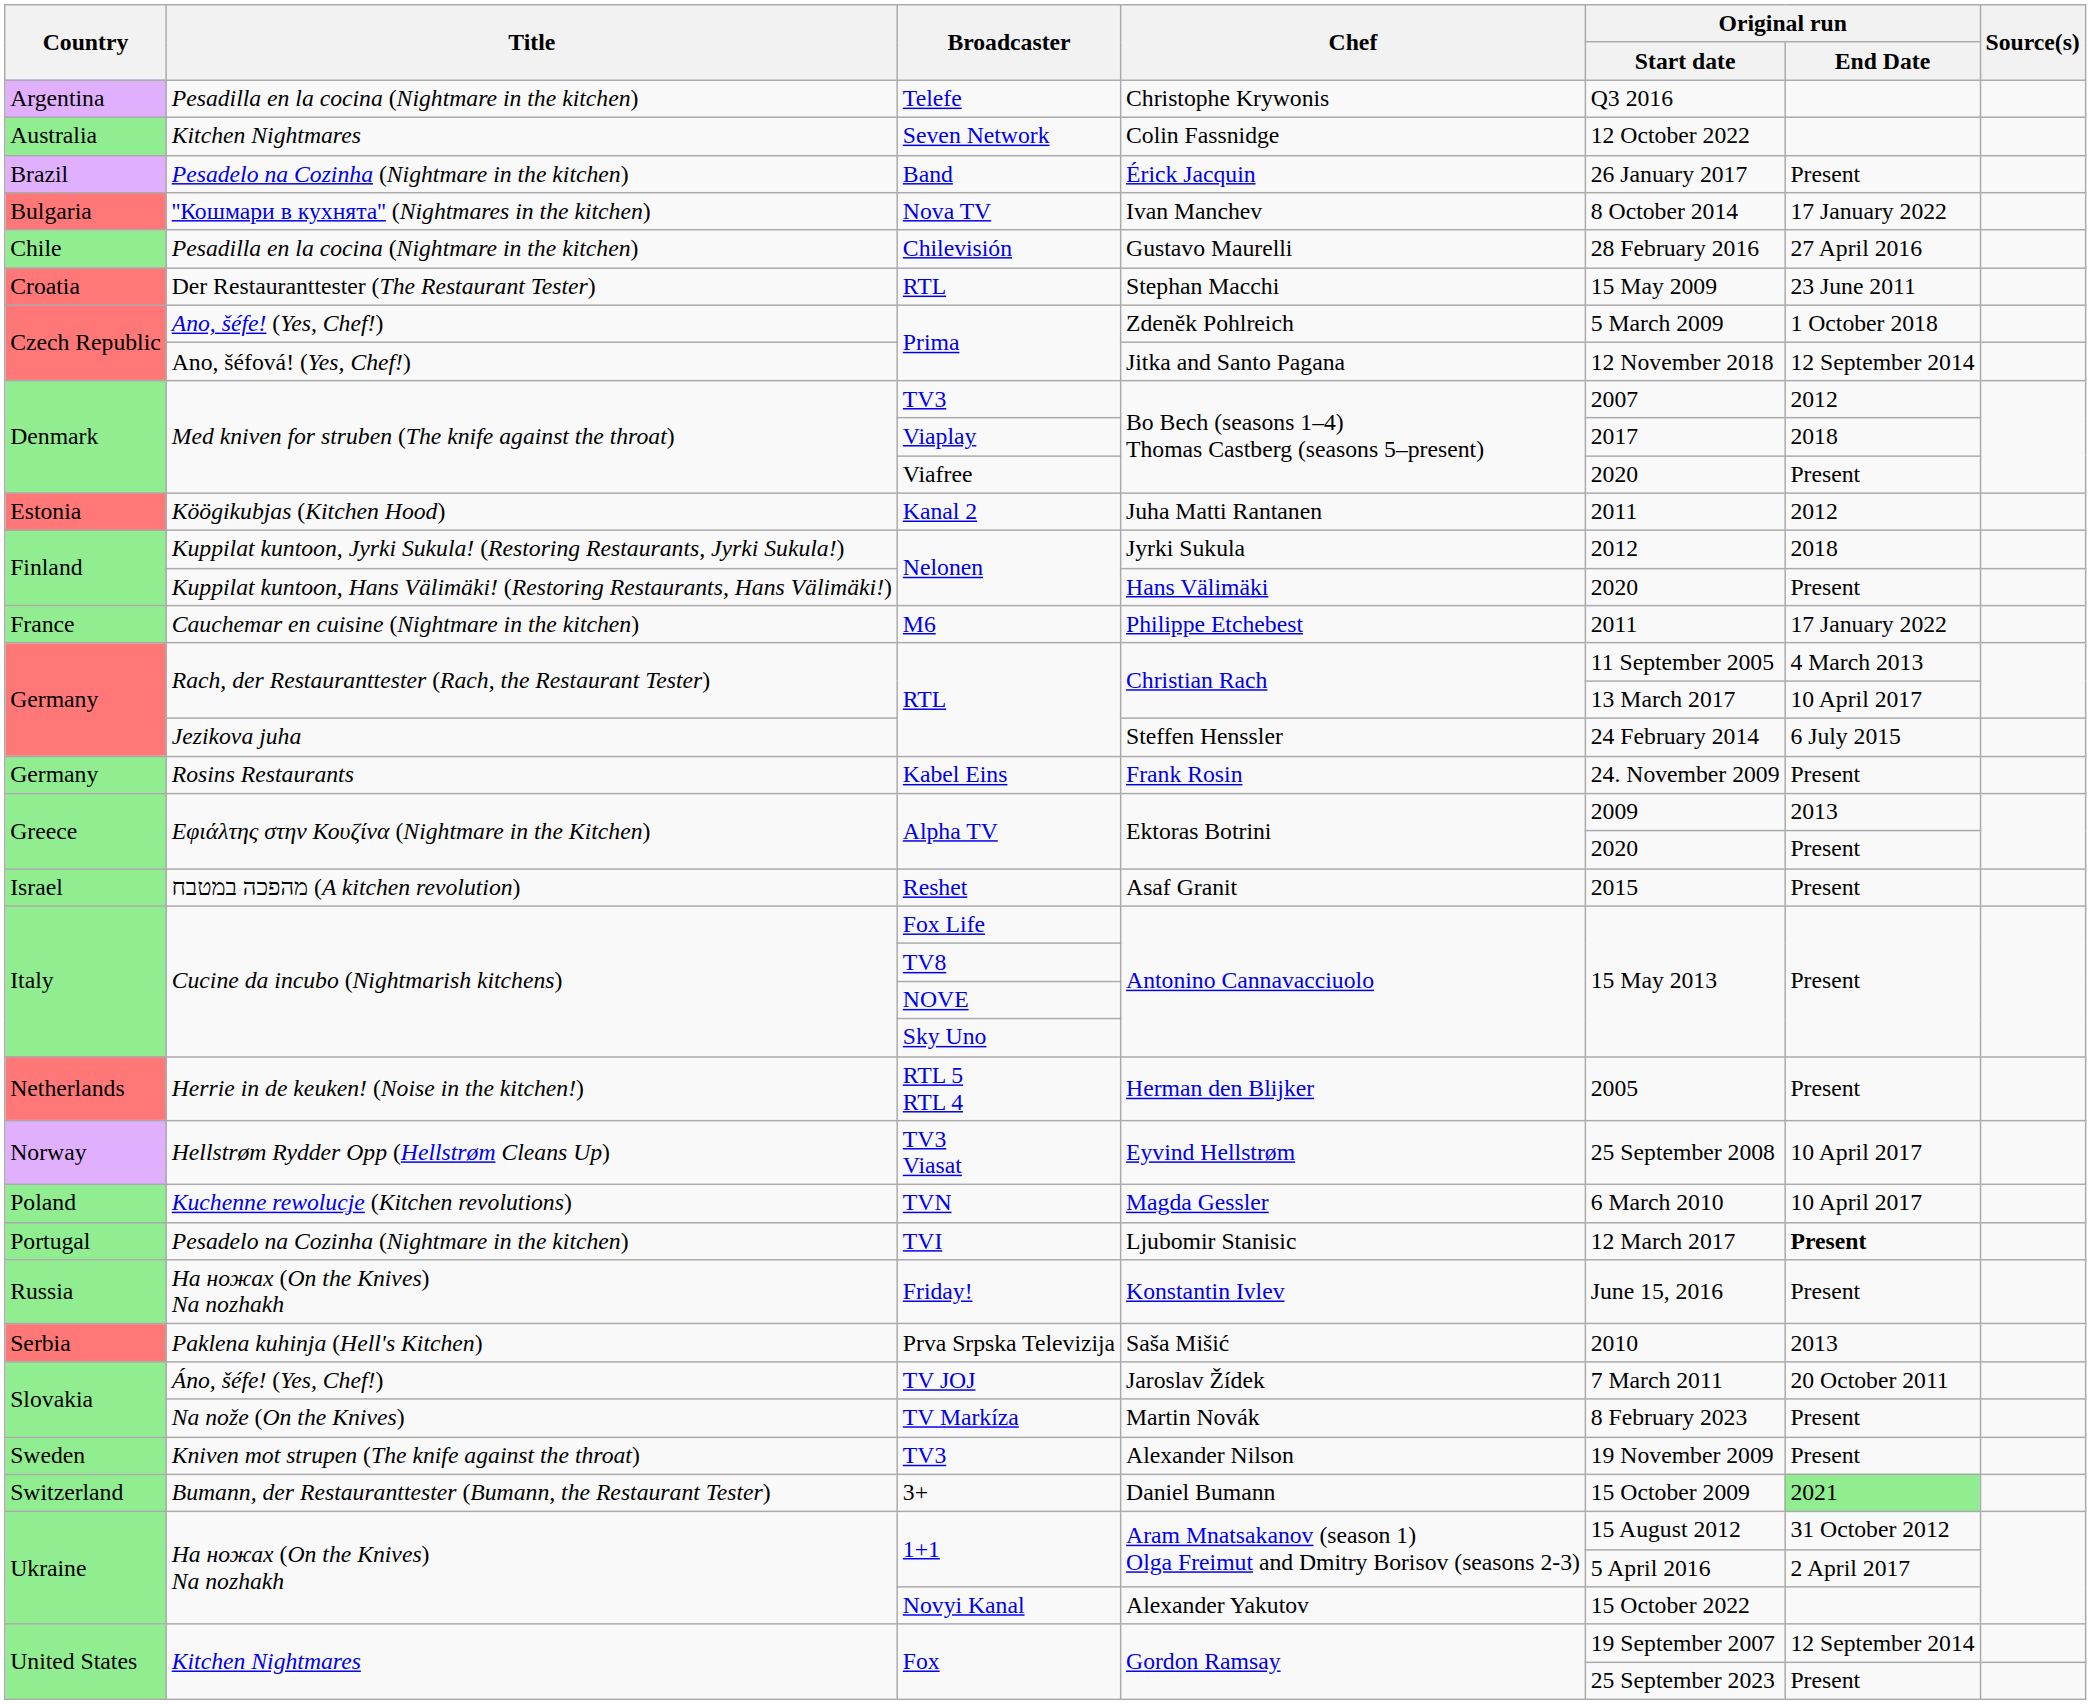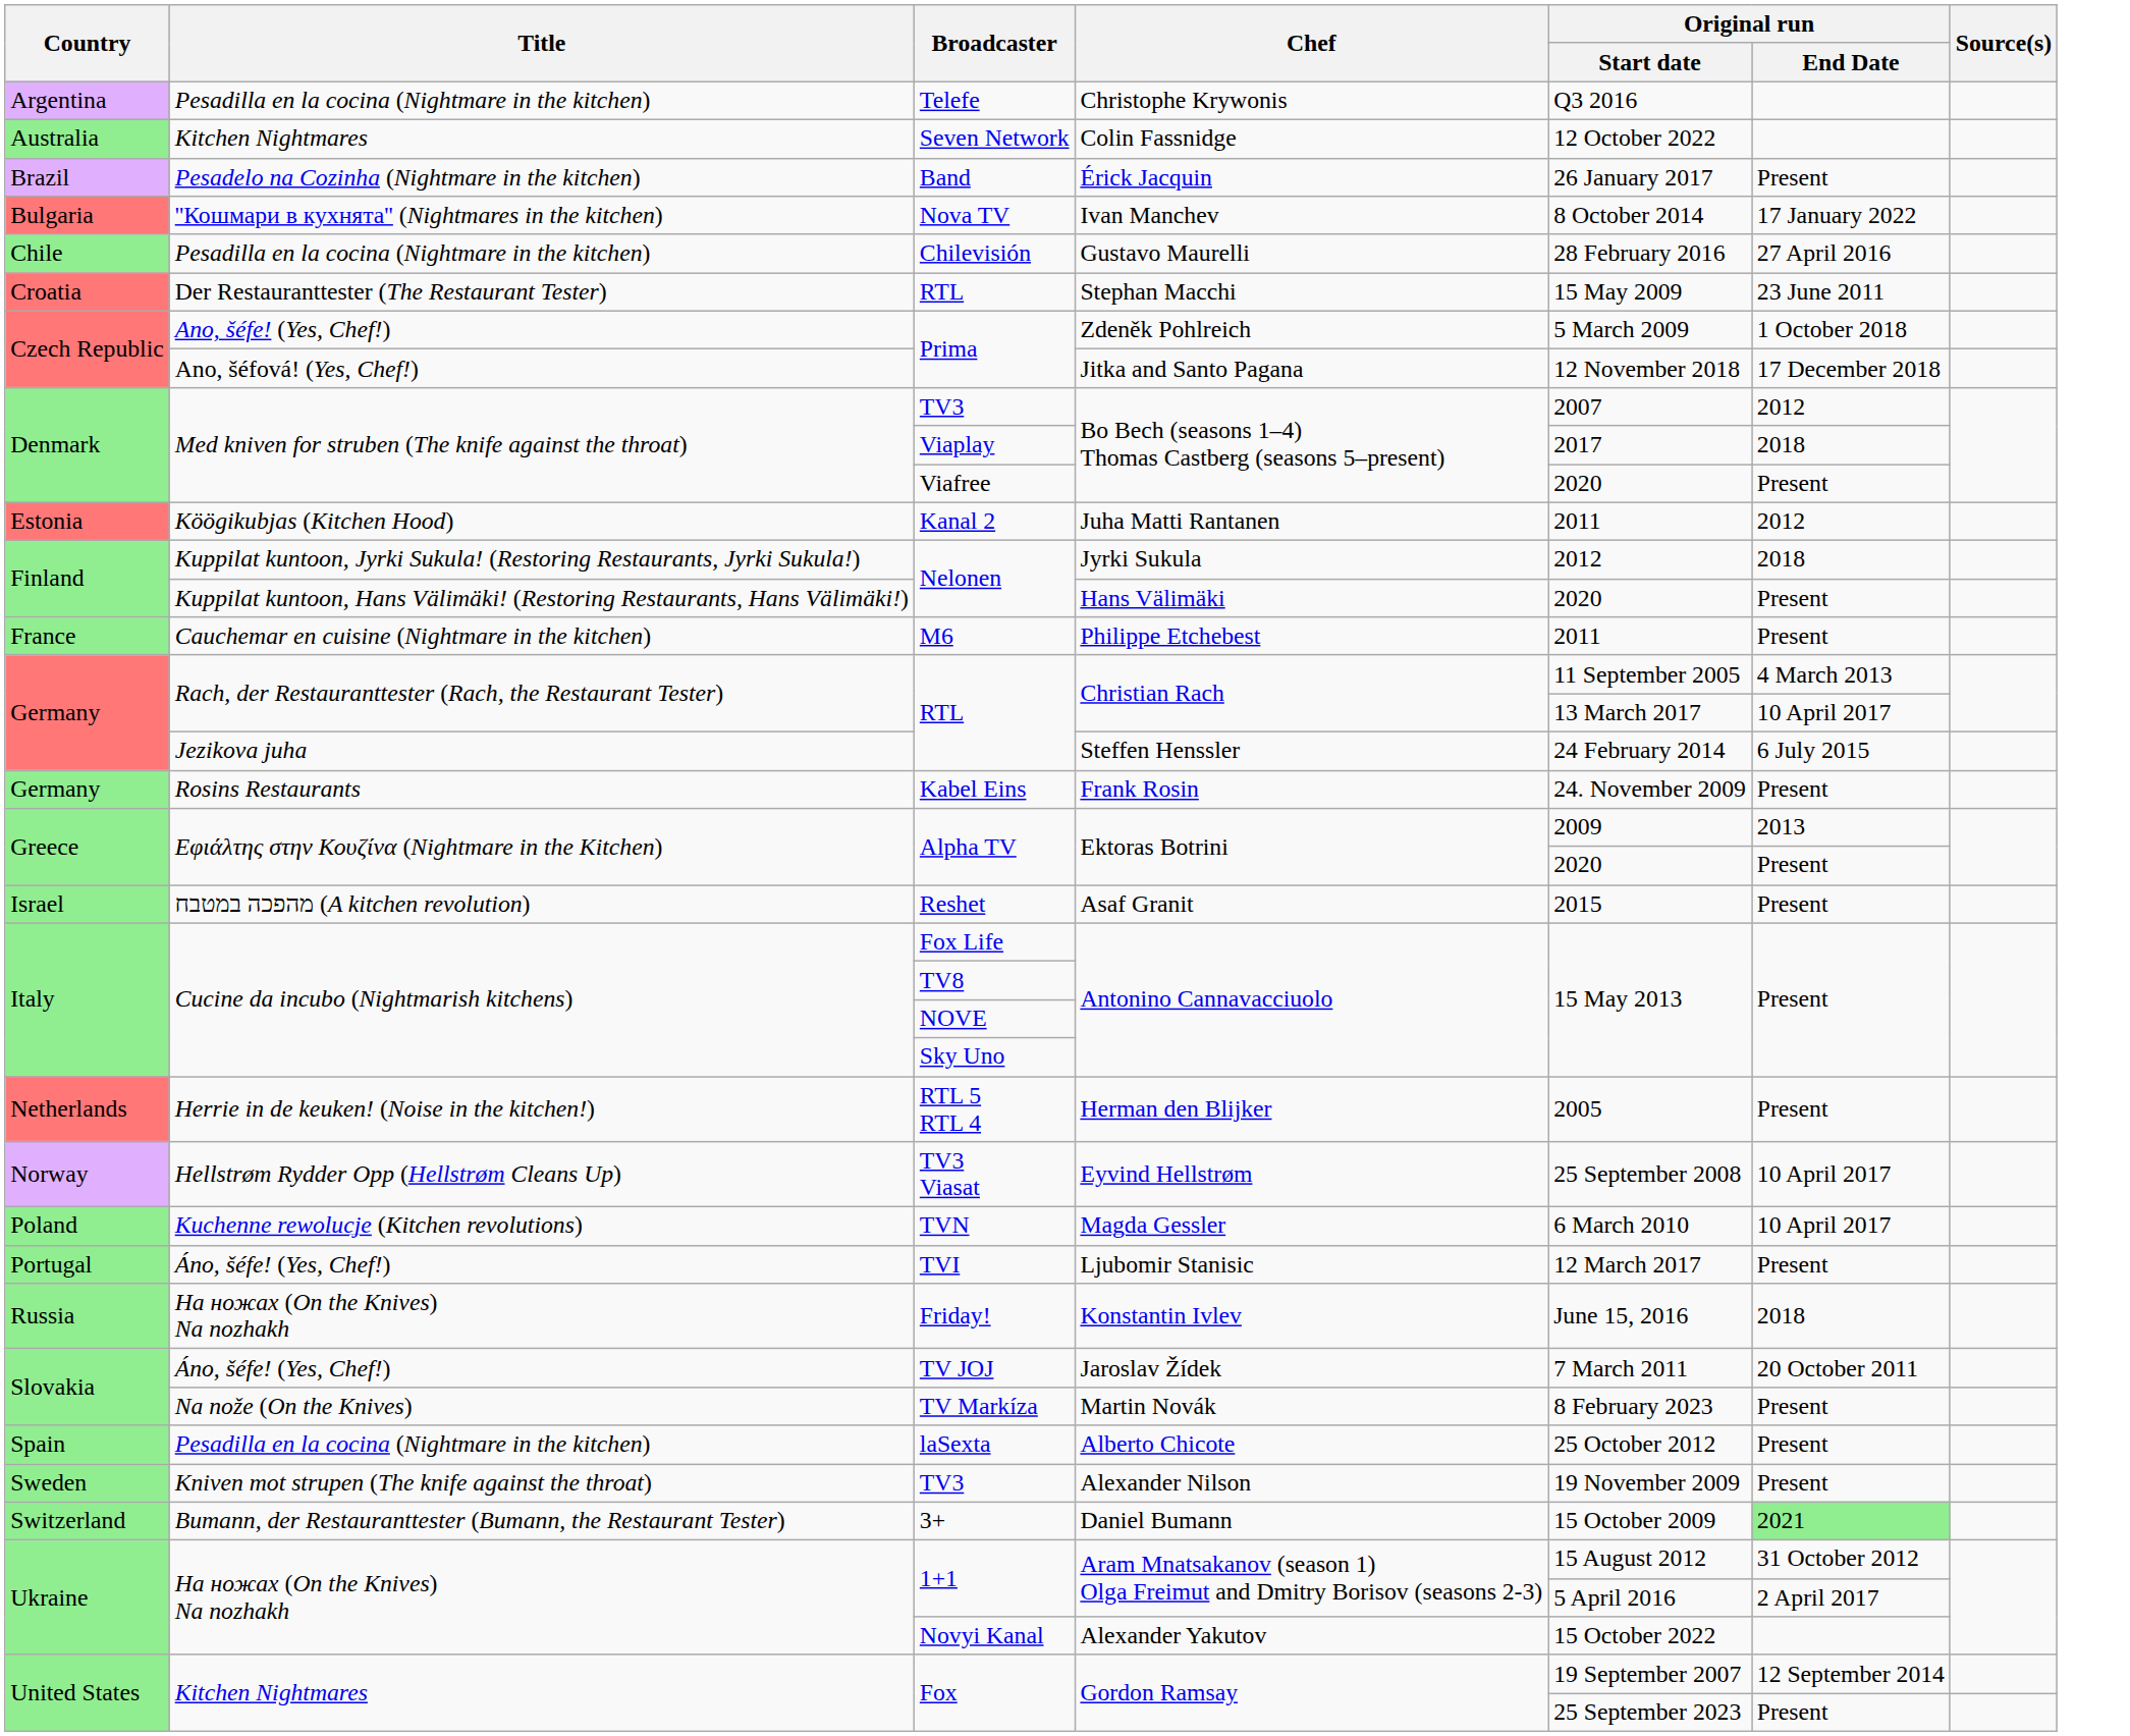Prima / Jitka and Santo Pagana | Original run / End Date: 12 September 2014 -> 17 December 2018
M6 | Original run / End Date: 17 January 2022 -> Present
TVI | Title: Pesadelo na Cozinha (Nightmare in the kitchen) -> Áno, šéfe! (Yes, Chef!)
TVI | Original run / End Date: bold -> normal
Friday! | Original run / End Date: Present -> 2018
- row: Serbia | Paklena kuhinja (Hell's Kitchen) | Prva Srpska Televizija | Saša Mišić | 2010 | 2013
+ row: Spain | Pesadilla en la cocina (Nightmare in the kitchen) | laSexta | Alberto Chicote | 25 October 2012 | Present
